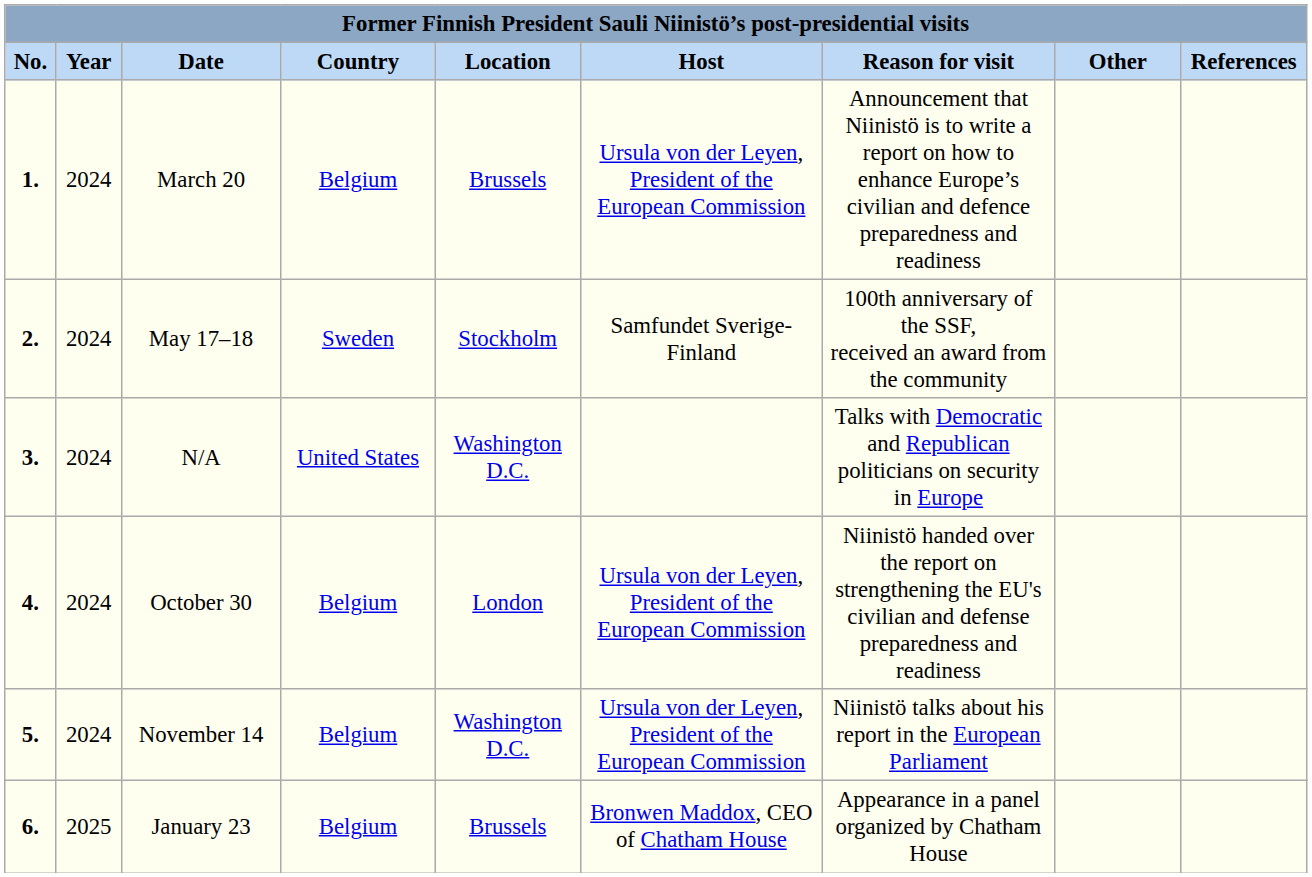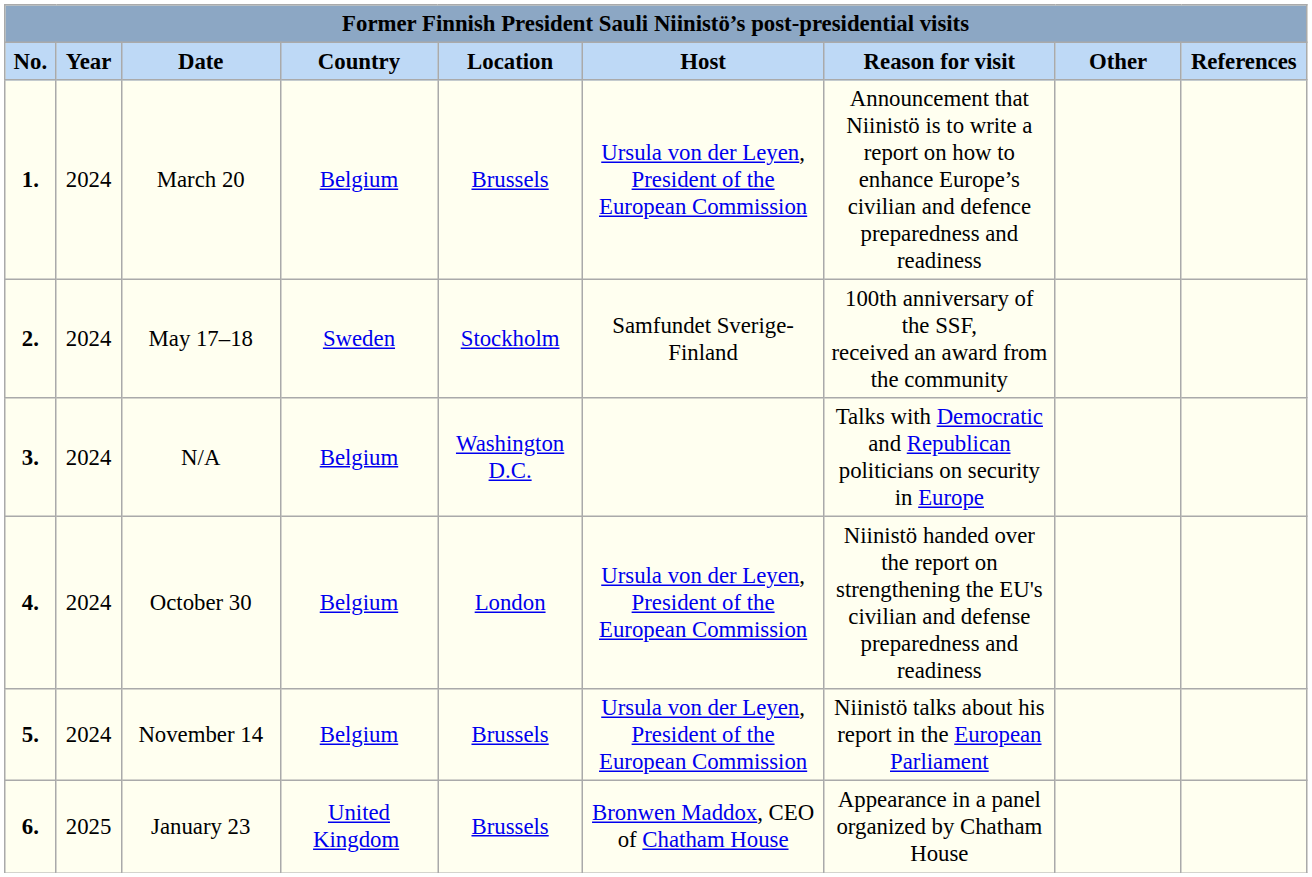N/A | Country: United States -> Belgium
November 14 | Location: Washington D.C. -> Brussels
January 23 | Country: Belgium -> United Kingdom
